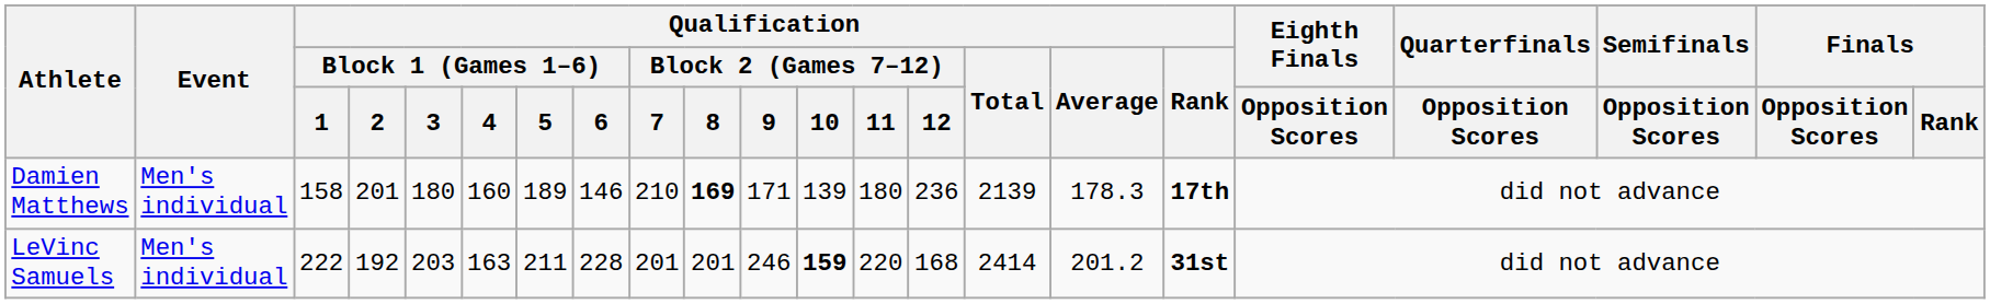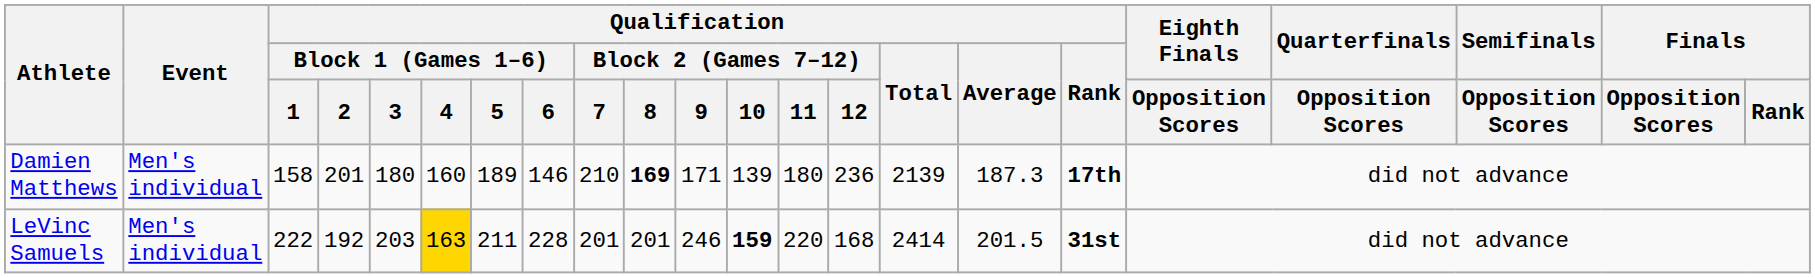Damien Matthews | Qualification / Average: 178.3 -> 187.3
LeVinc Samuels | Qualification / Block 1 (Games 1–6) / 4: no background -> gold background
LeVinc Samuels | Qualification / Average: 201.2 -> 201.5
